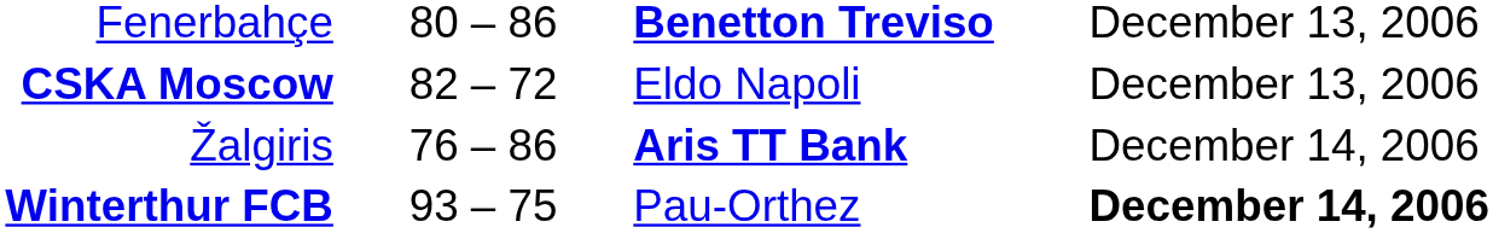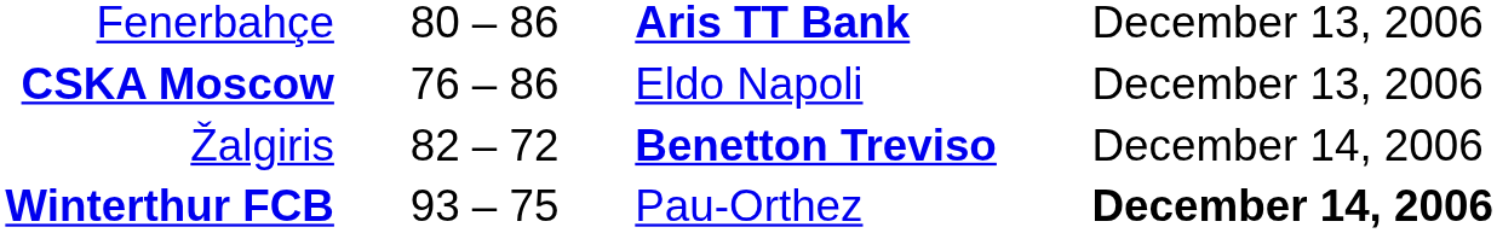Fenerbahçe | column 3: Benetton Treviso -> Aris TT Bank
CSKA Moscow | column 2: 82 – 72 -> 76 – 86
Žalgiris | column 2: 76 – 86 -> 82 – 72
Žalgiris | column 3: Aris TT Bank -> Benetton Treviso
